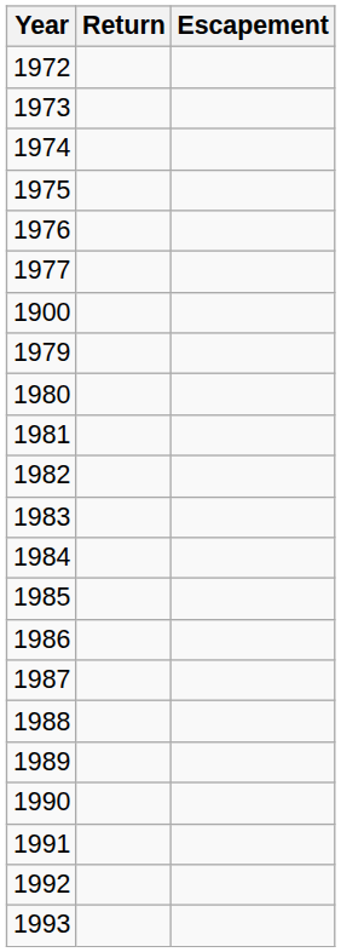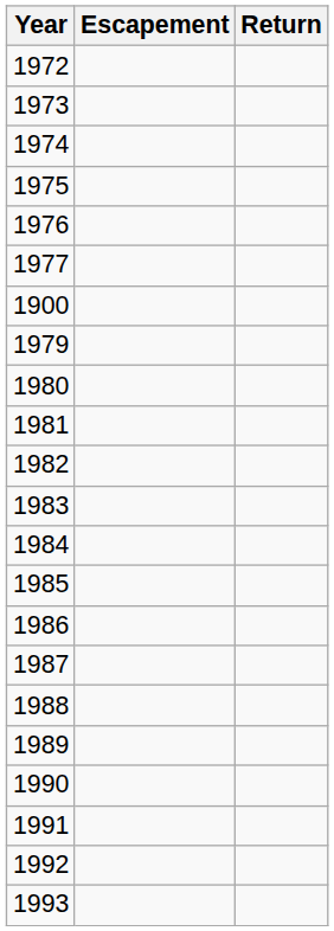columns swapped: Escapement <-> Return
